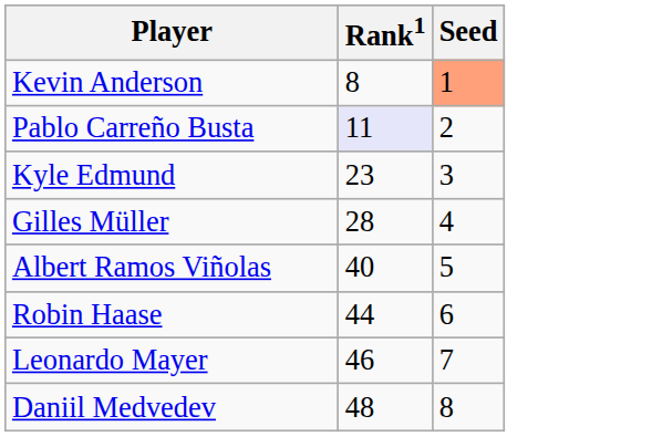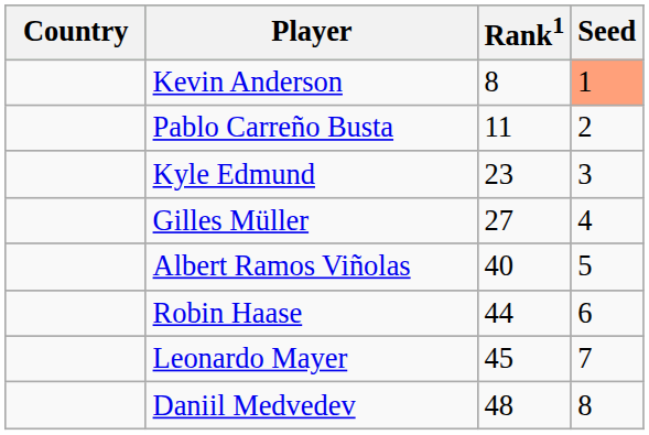+ column: Country
Pablo Carreño Busta | Rank1: lavender background -> no background
Gilles Müller | Rank1: 28 -> 27
Leonardo Mayer | Rank1: 46 -> 45
